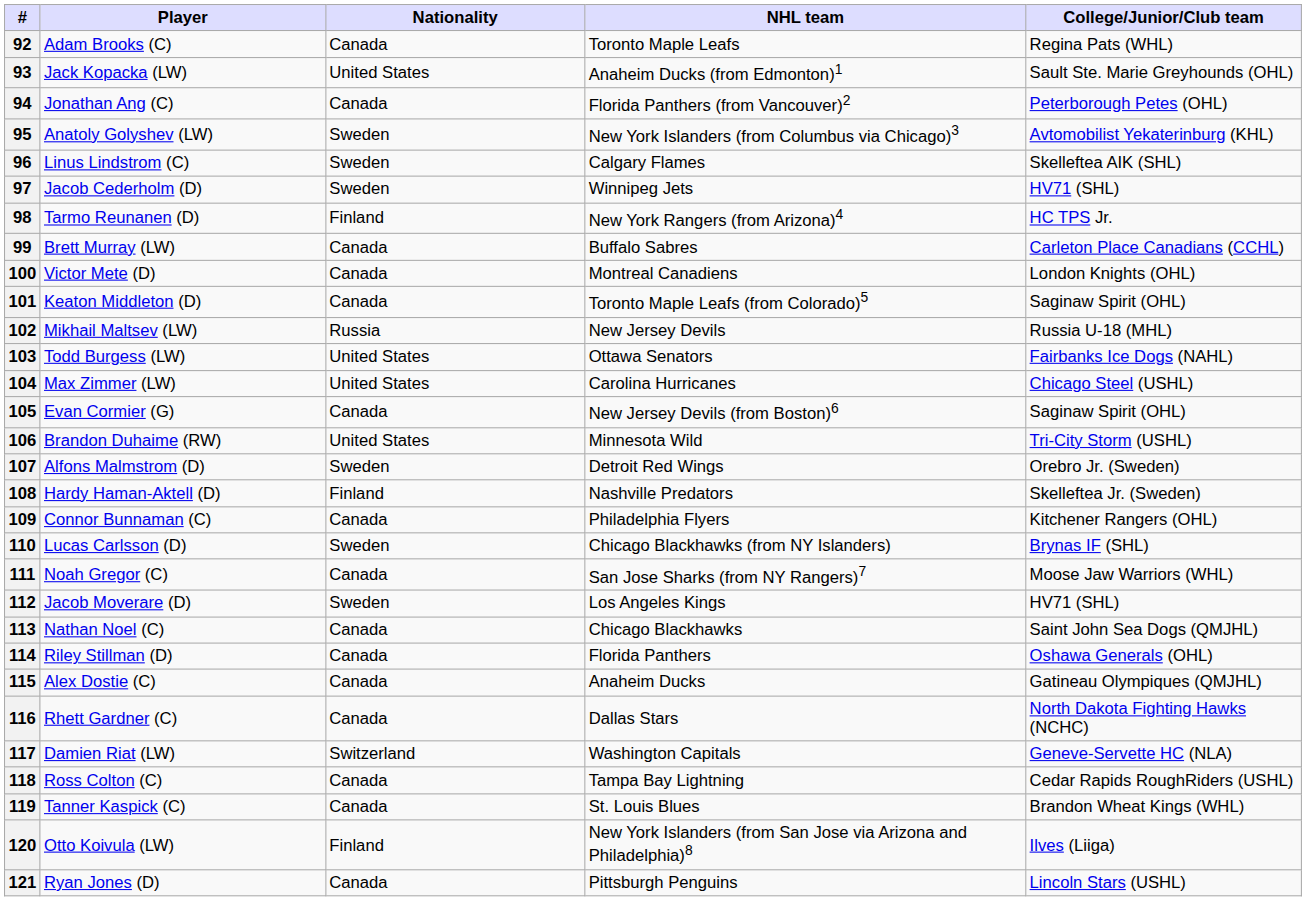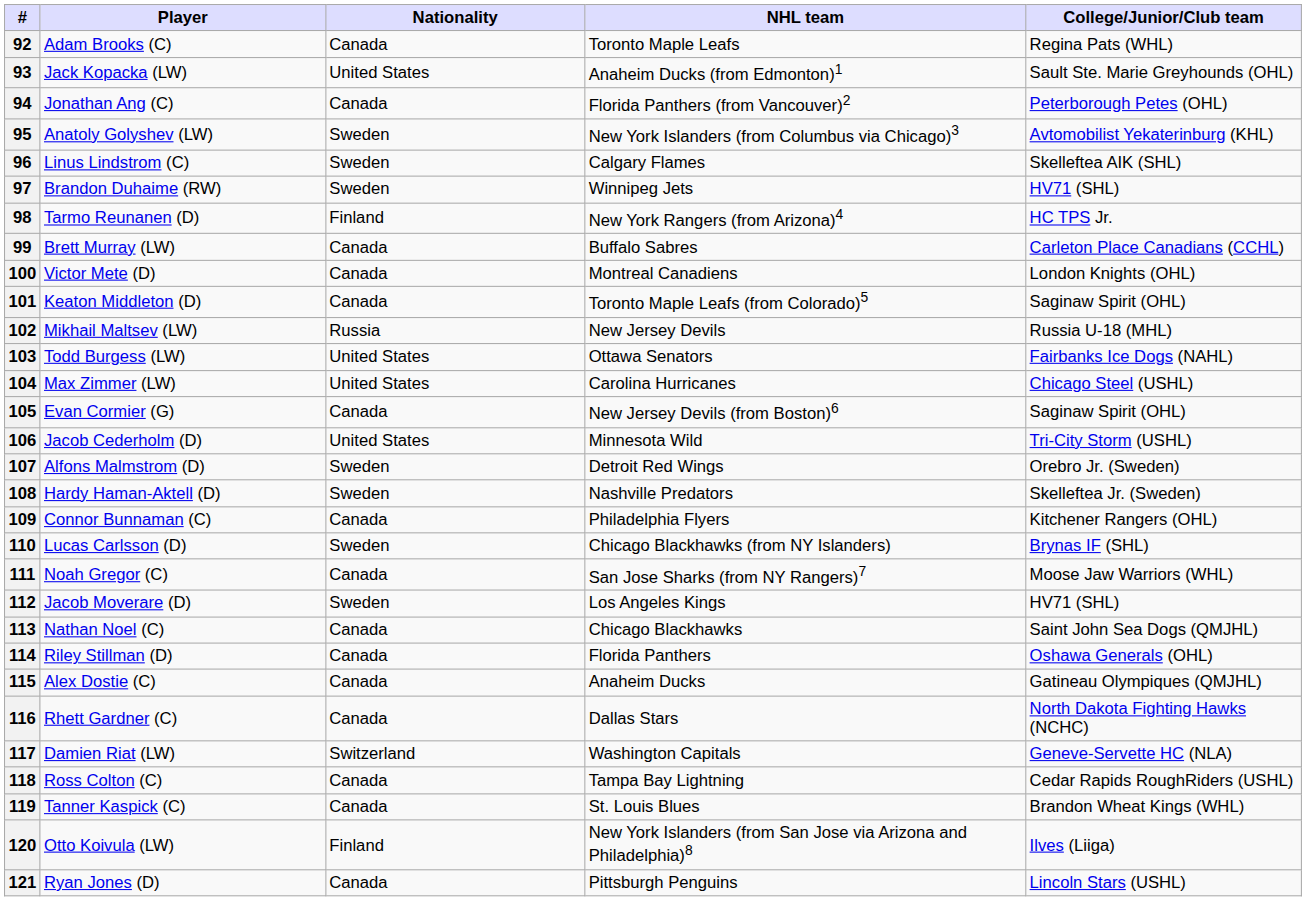97 | Player: Jacob Cederholm (D) -> Brandon Duhaime (RW)
106 | Player: Brandon Duhaime (RW) -> Jacob Cederholm (D)
108 | Nationality: Finland -> Sweden
